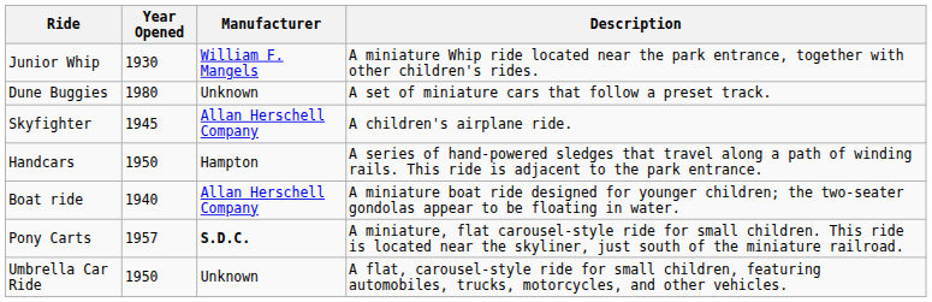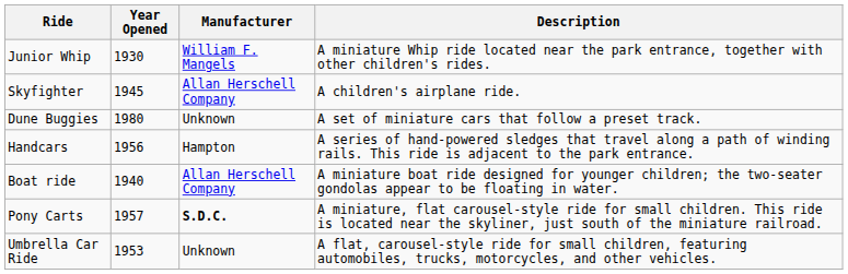rows swapped: Dune Buggies <-> Skyfighter
Handcars | Year Opened: 1950 -> 1956
Umbrella Car Ride | Year Opened: 1950 -> 1953
